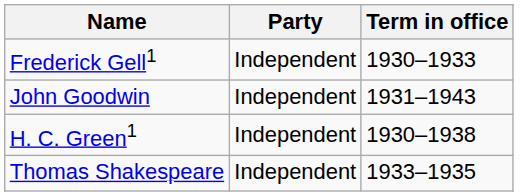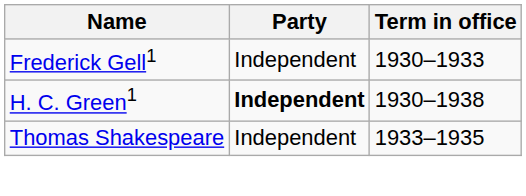- row: John Goodwin | Independent | 1931–1943
H. C. Green1 | Party: normal -> bold
